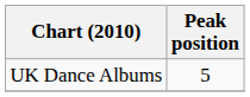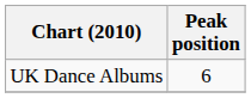UK Dance Albums | Peak position: 5 -> 6
